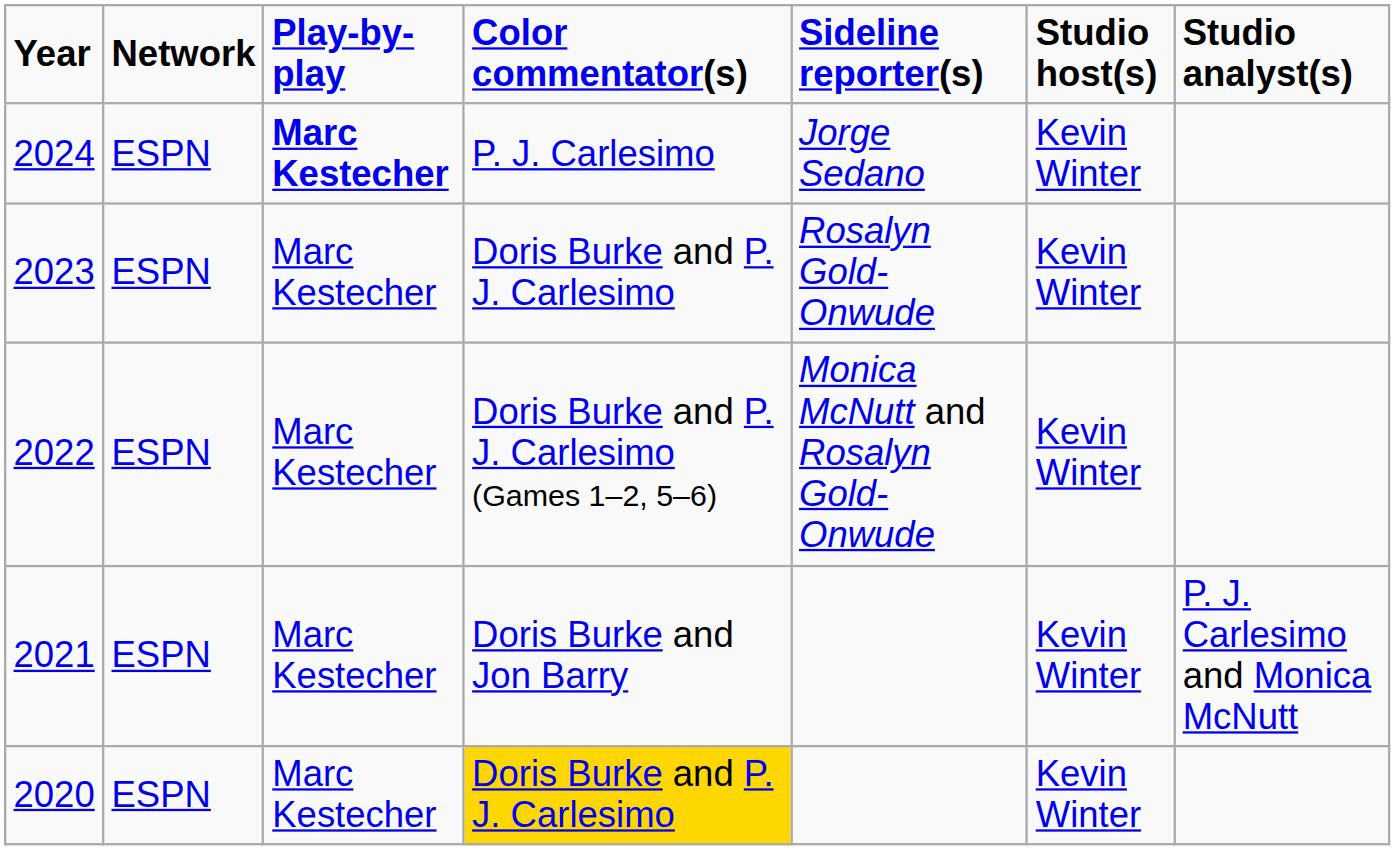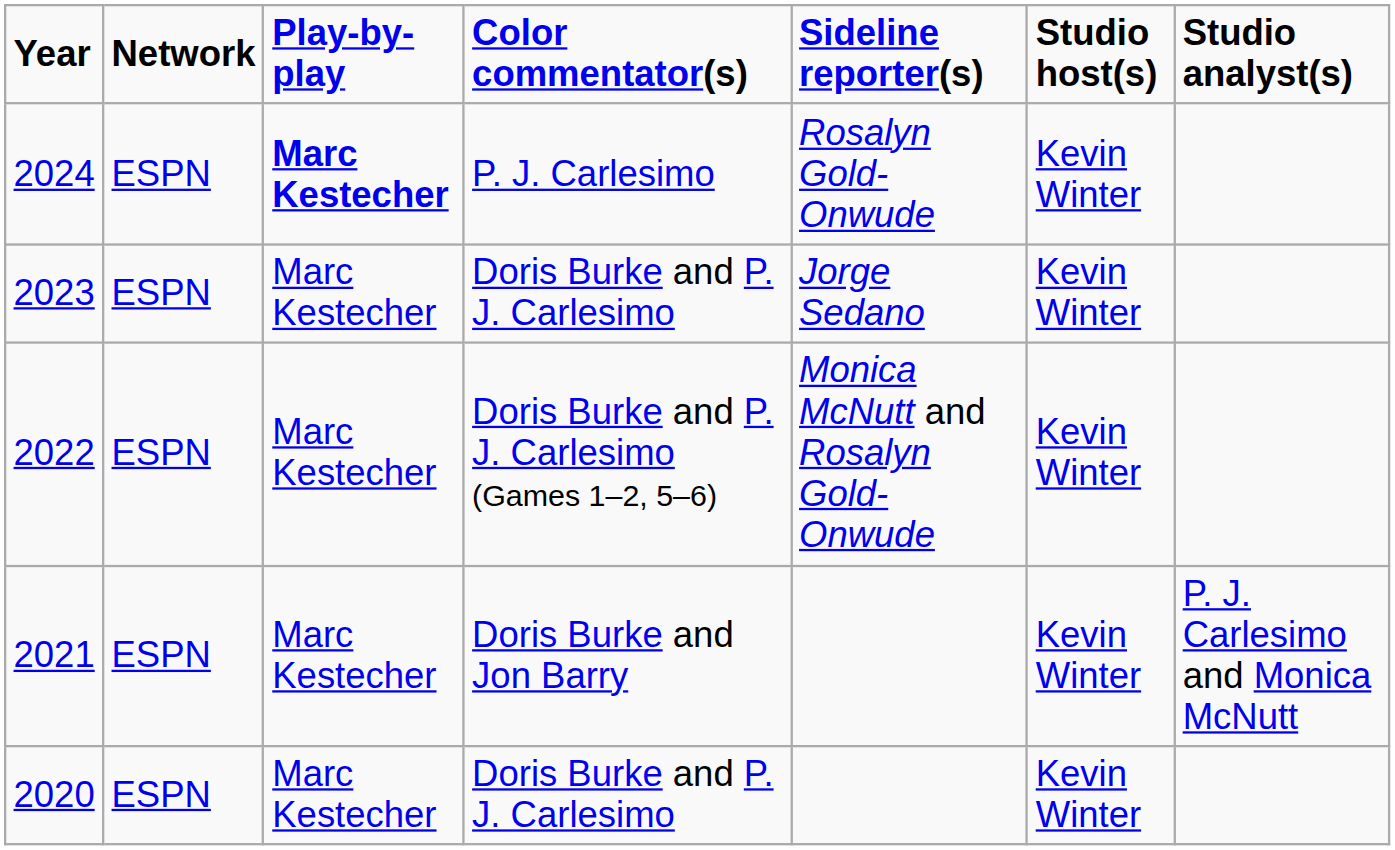2024 | Sideline reporter(s): Jorge Sedano -> Rosalyn Gold-Onwude
2023 | Sideline reporter(s): Rosalyn Gold-Onwude -> Jorge Sedano
2020 | Color commentator(s): gold background -> no background
